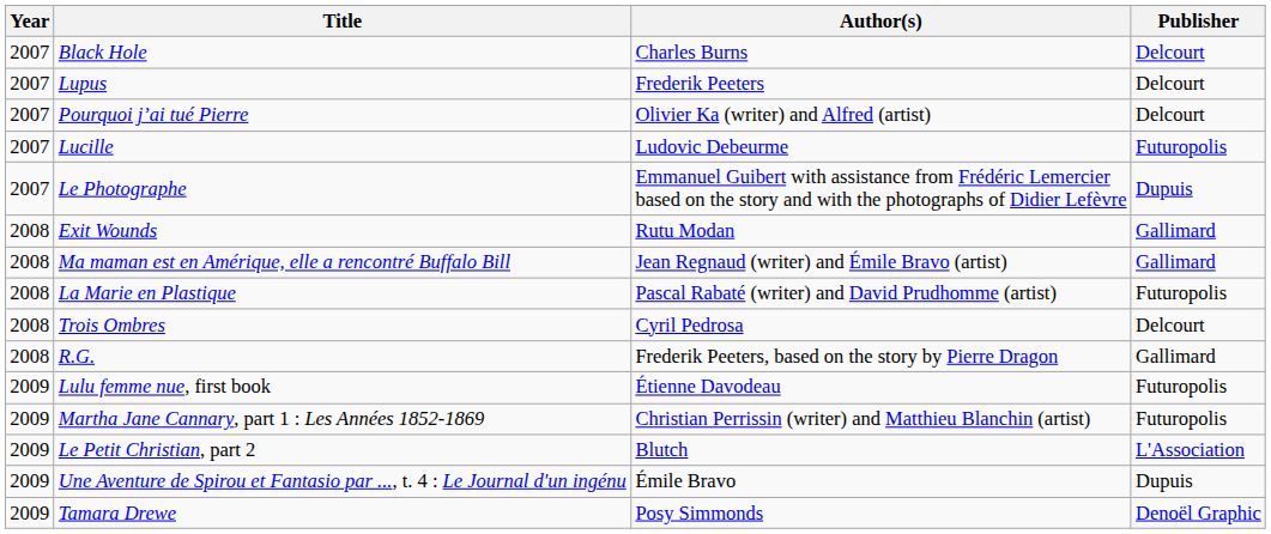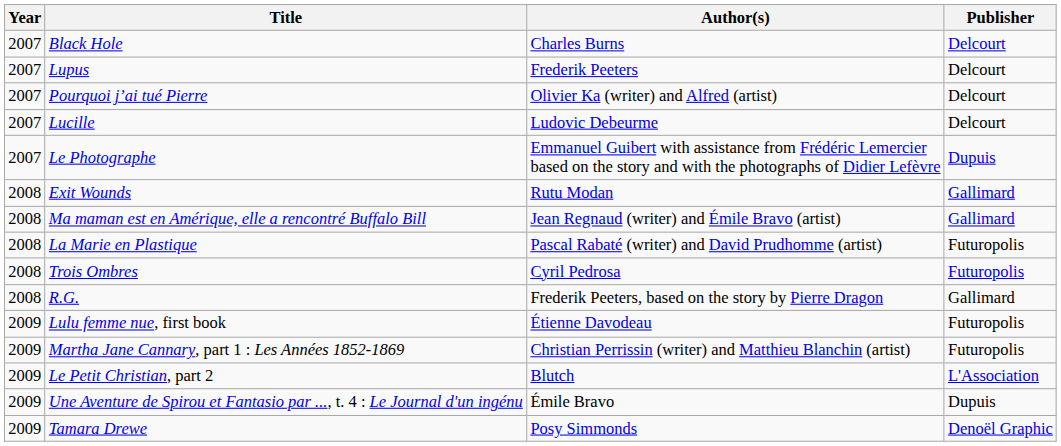Lucille | Publisher: Futuropolis -> Delcourt
Trois Ombres | Publisher: Delcourt -> Futuropolis
